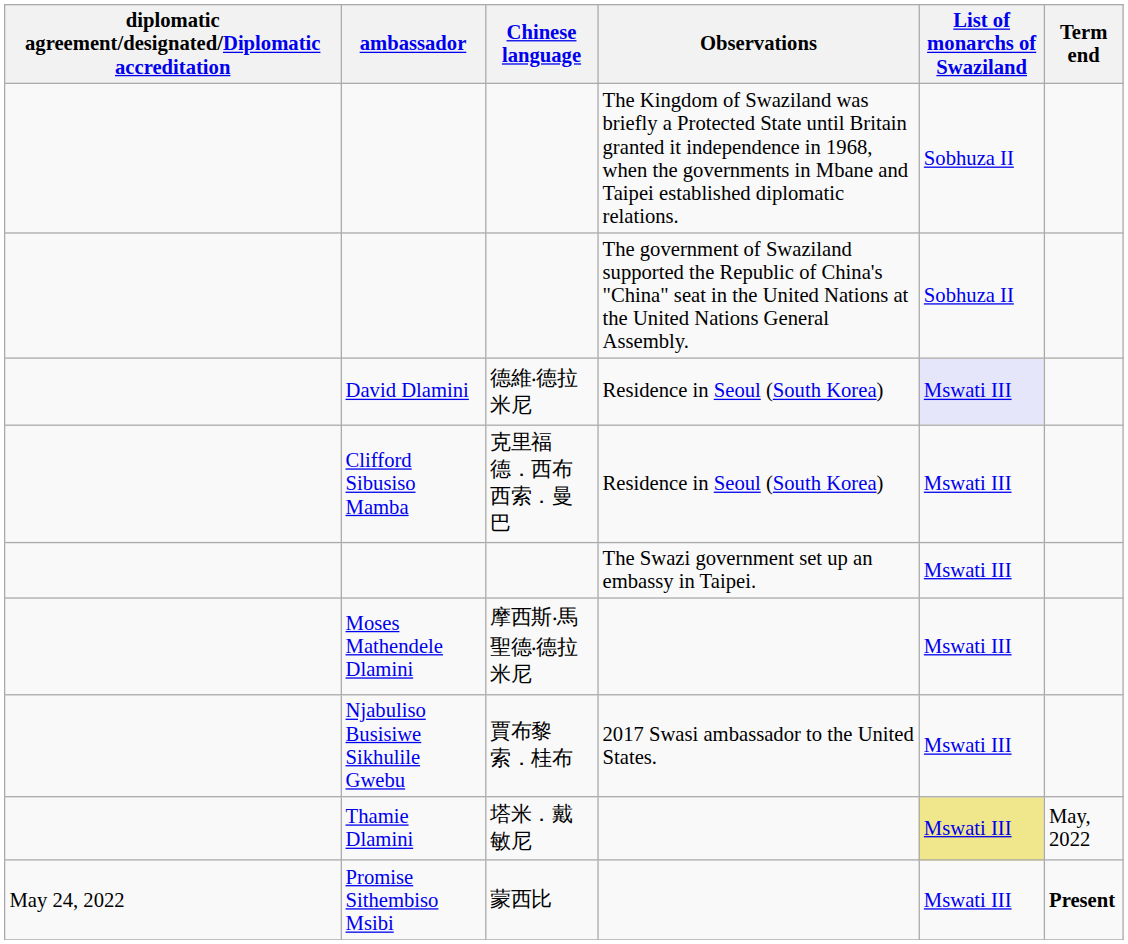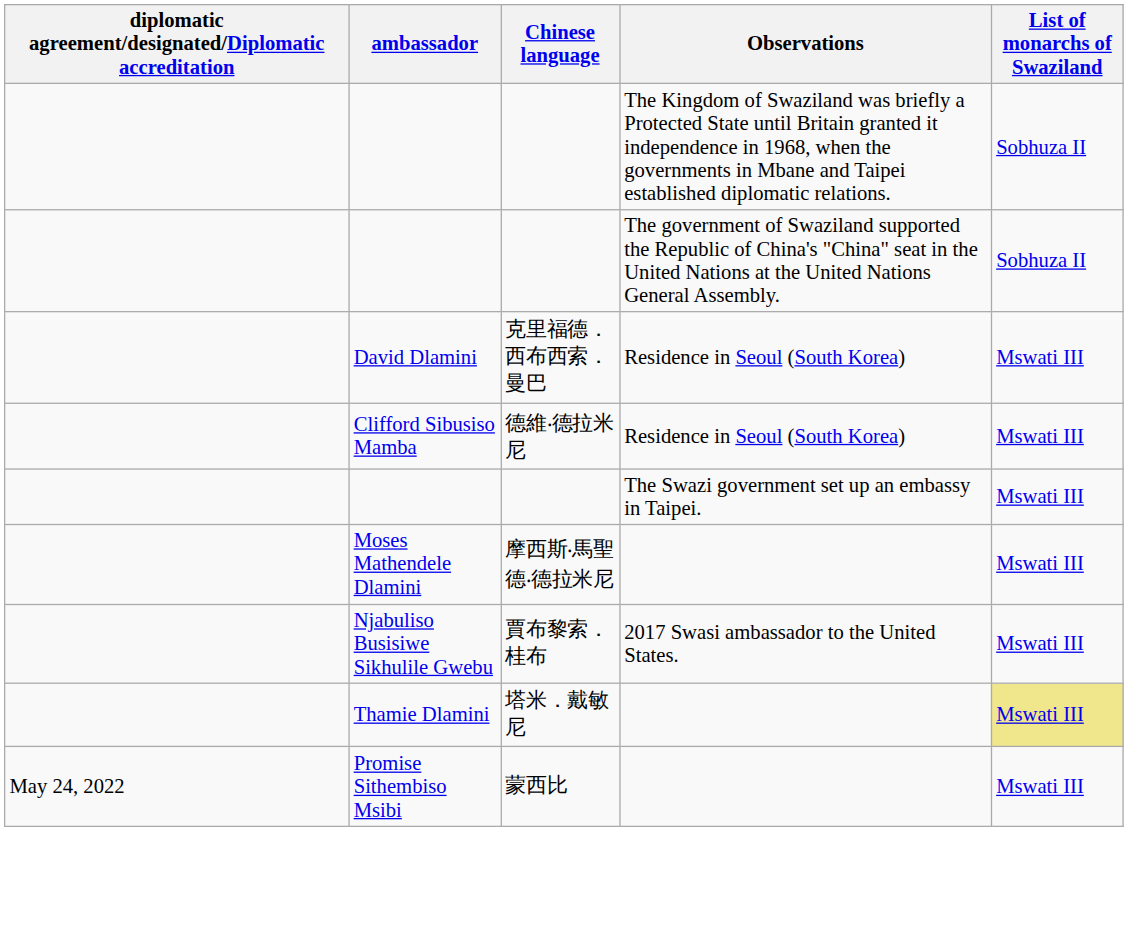- column: Term end | May, 2022 | Present
David Dlamini | Chinese language: 德維‧德拉米尼 -> 克里福德．西布西索．曼巴
David Dlamini | List of monarchs of Swaziland: lavender background -> no background
Clifford Sibusiso Mamba | Chinese language: 克里福德．西布西索．曼巴 -> 德維‧德拉米尼
